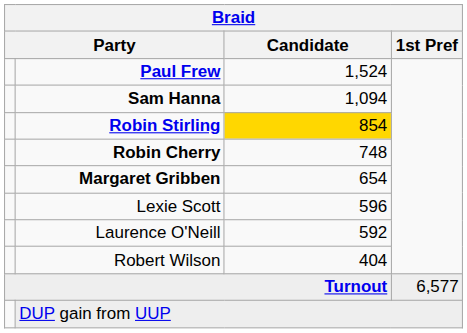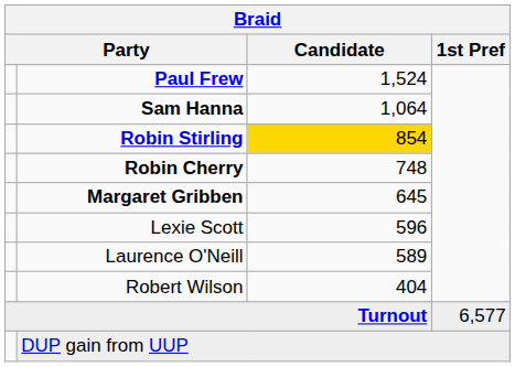Sam Hanna | Candidate: 1,094 -> 1,064
Margaret Gribben | Candidate: 654 -> 645
Laurence O'Neill | Candidate: 592 -> 589
